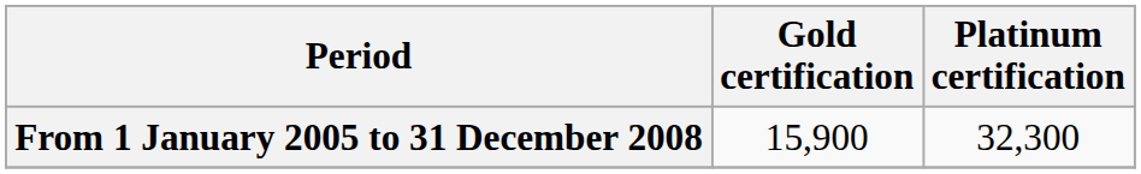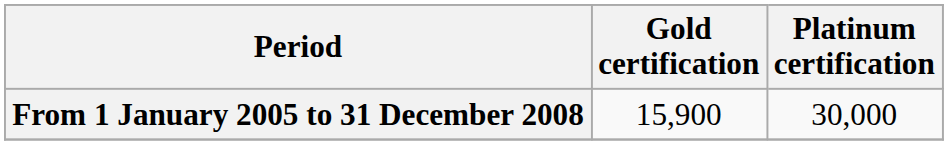From 1 January 2005 to 31 December 2008 | Platinum certification: 32,300 -> 30,000
